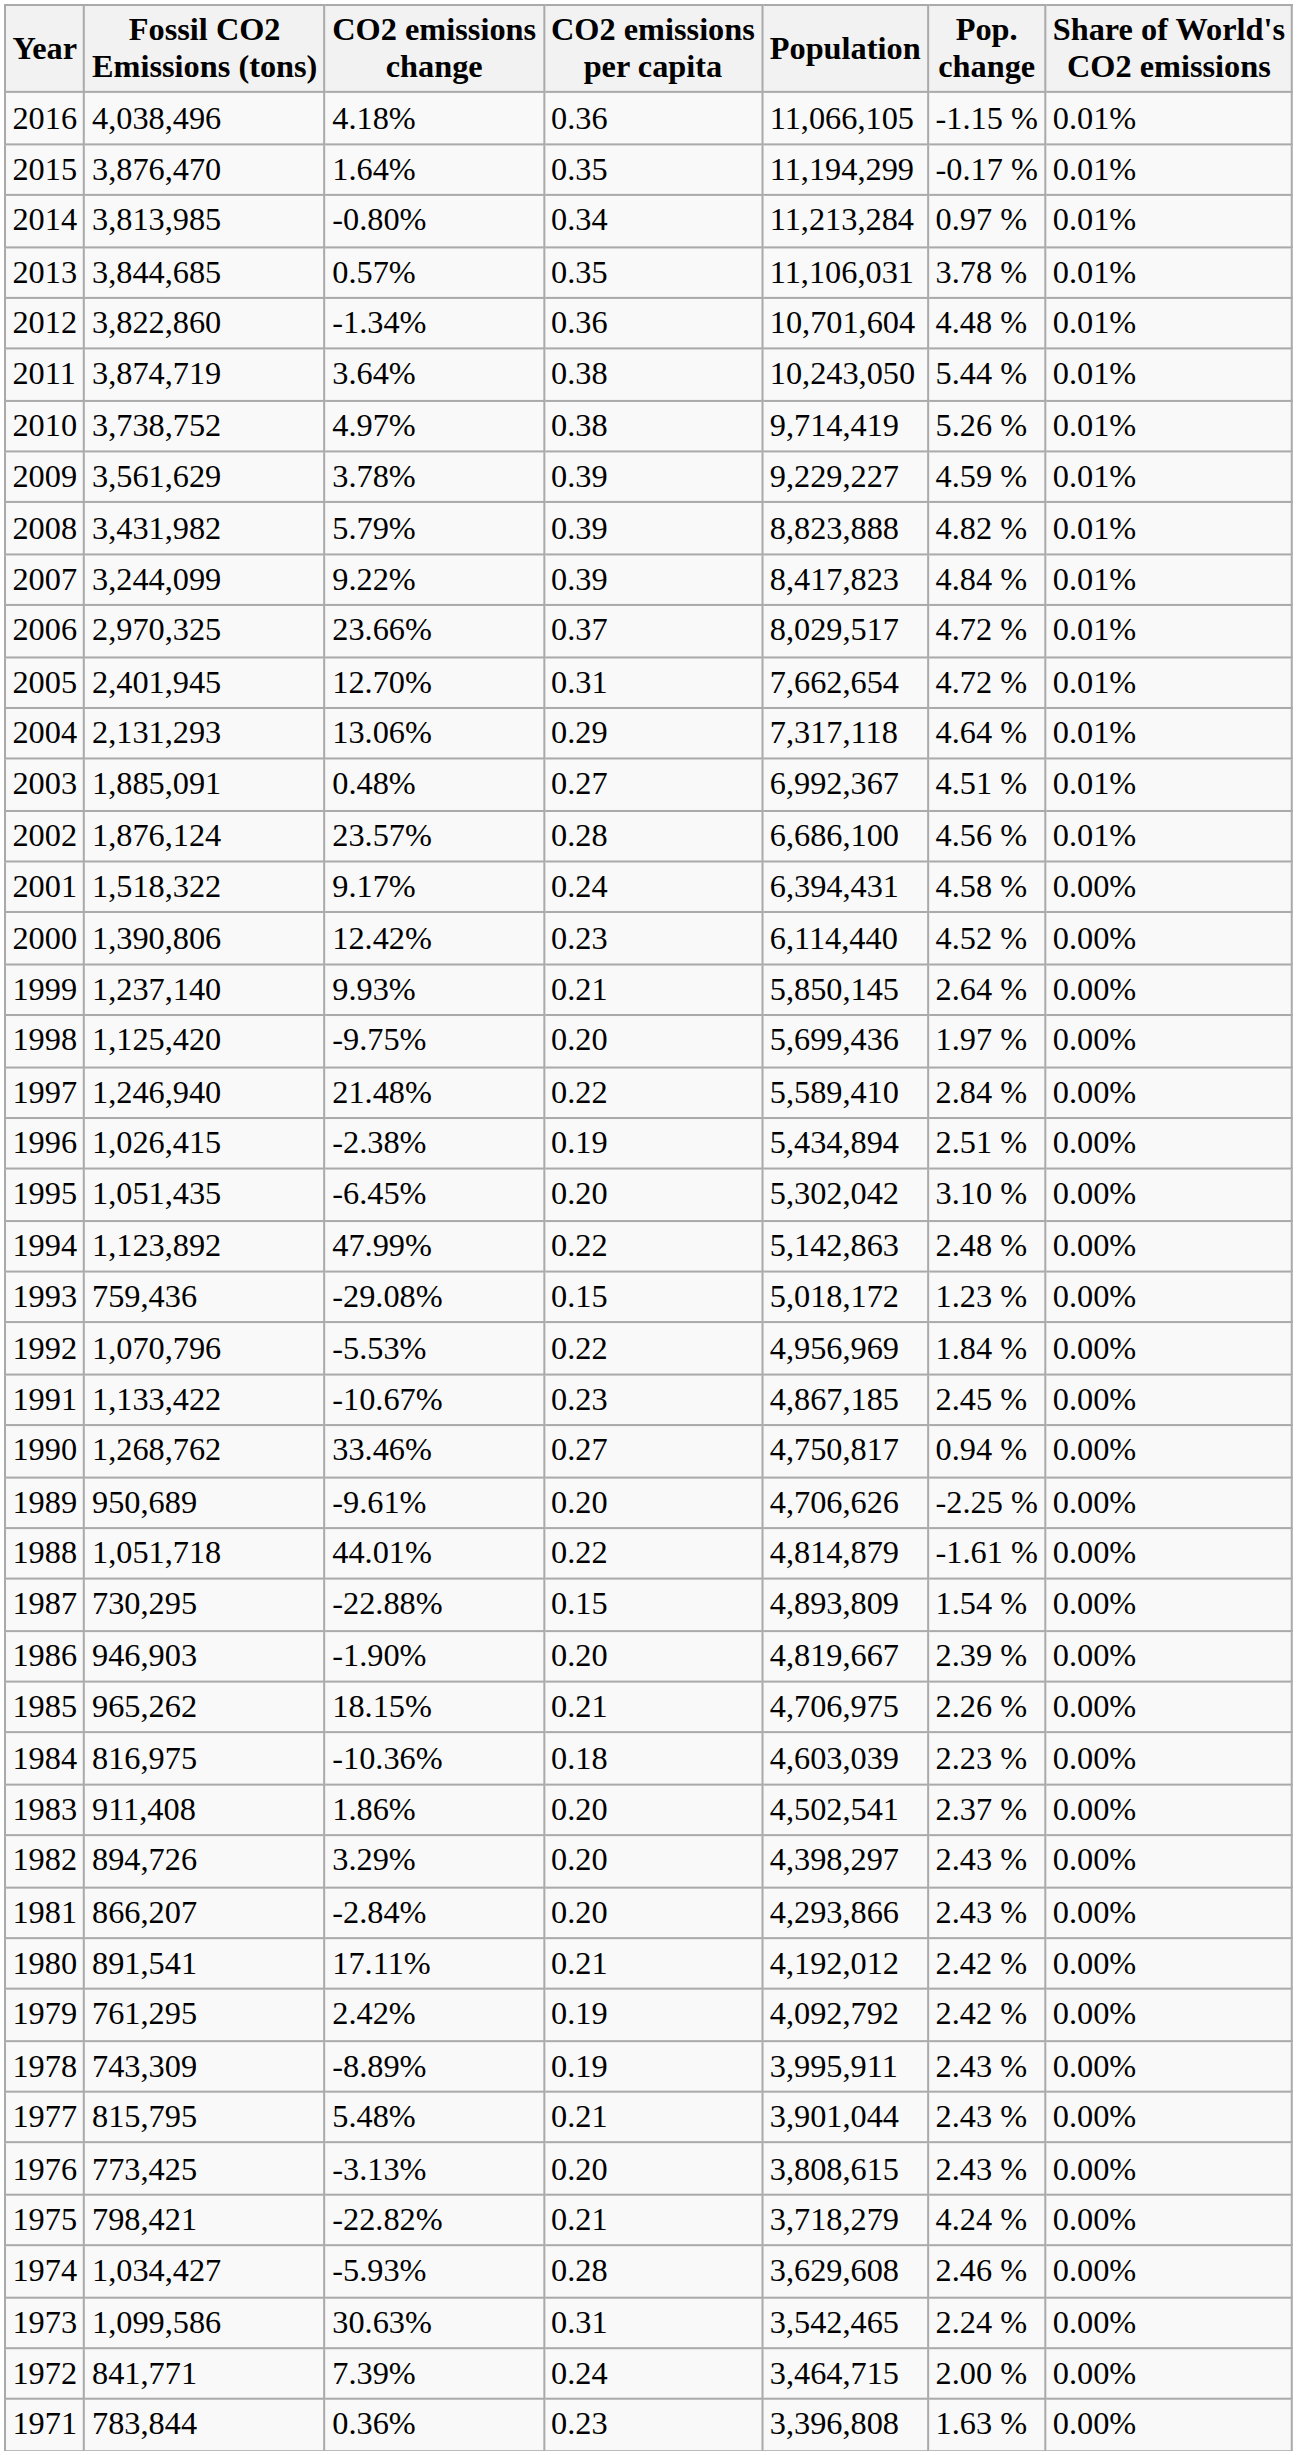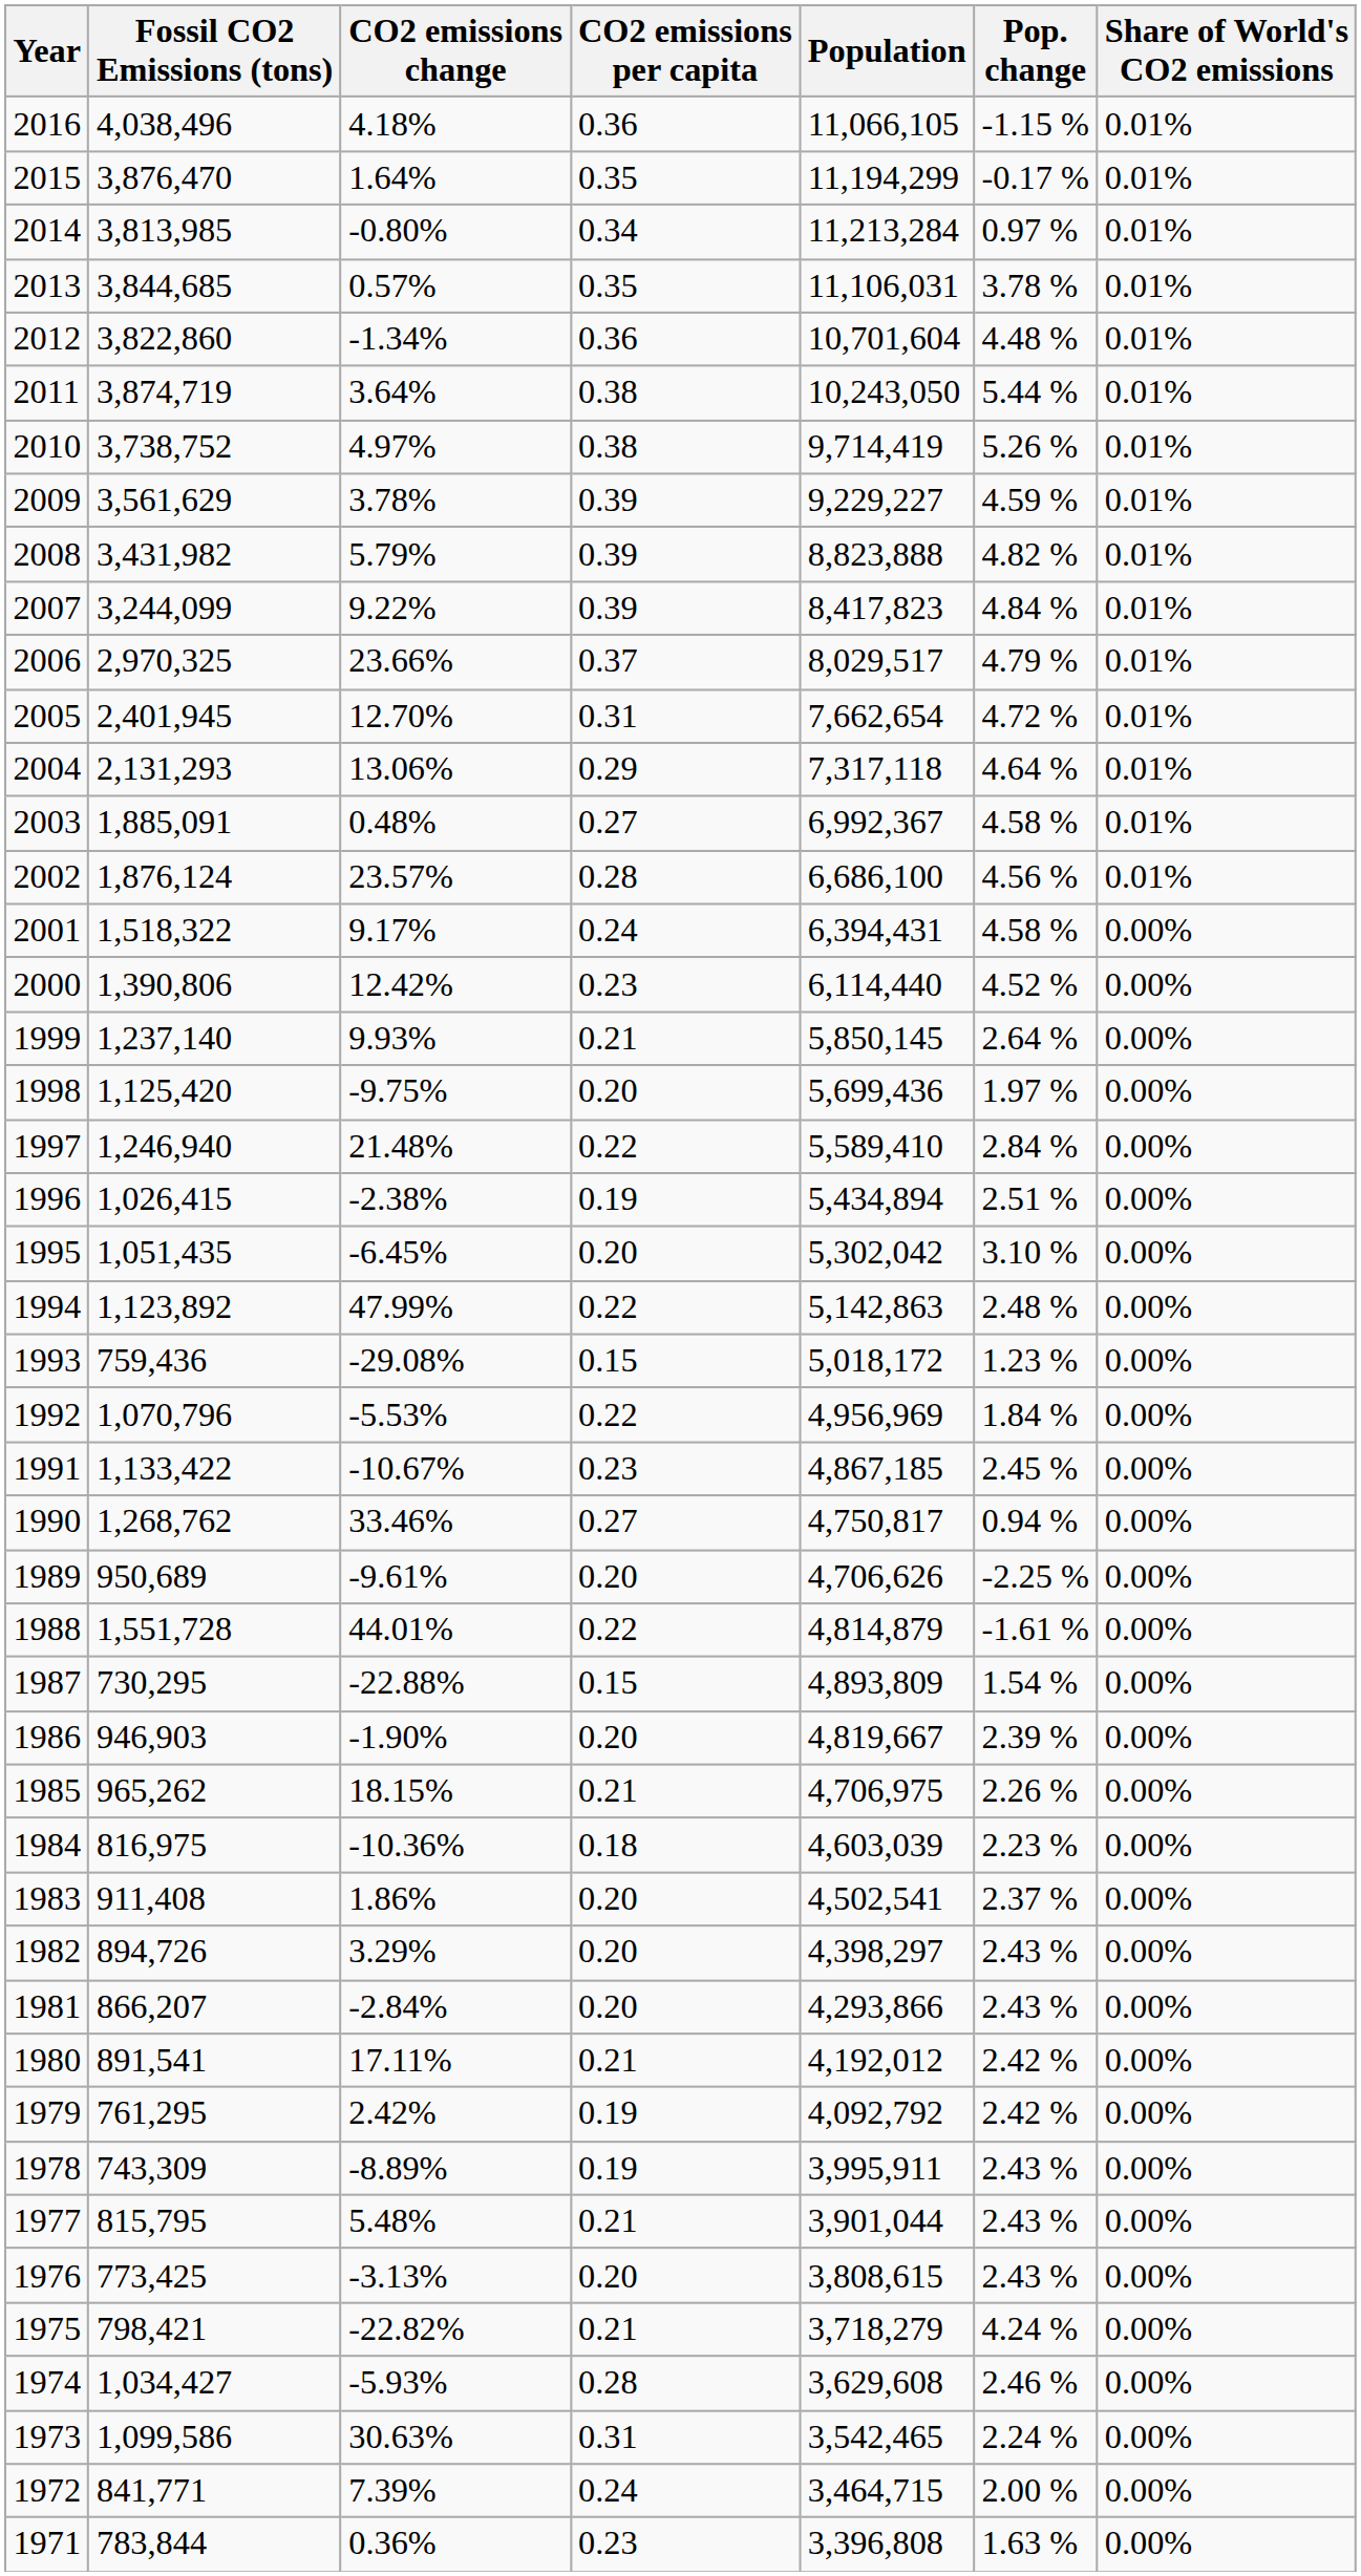2006 | Pop. change: 4.72 % -> 4.79 %
2003 | Pop. change: 4.51 % -> 4.58 %
1988 | Fossil CO2 Emissions (tons): 1,051,718 -> 1,551,728
